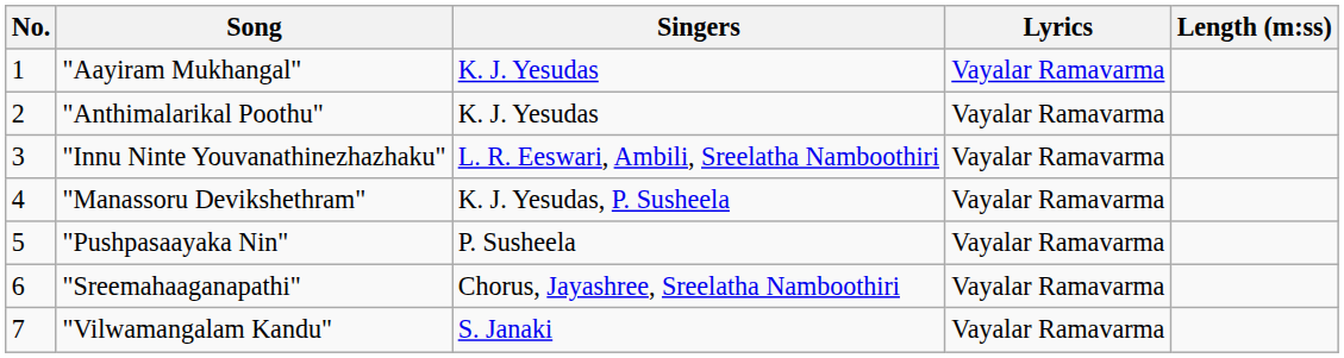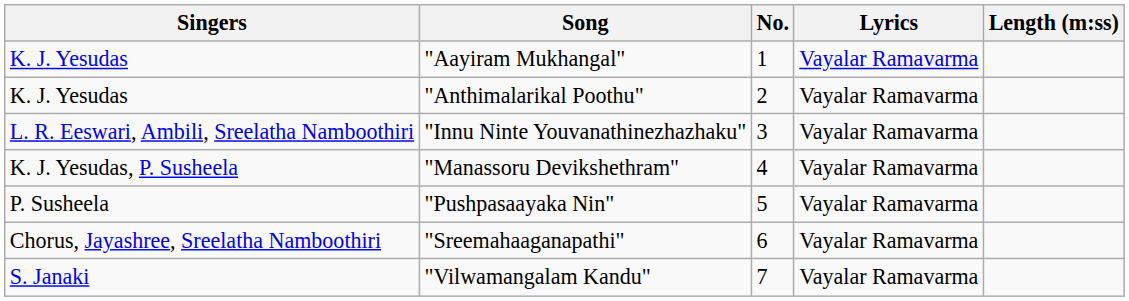columns swapped: No. <-> Singers
